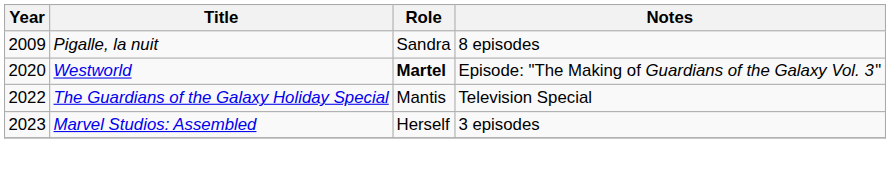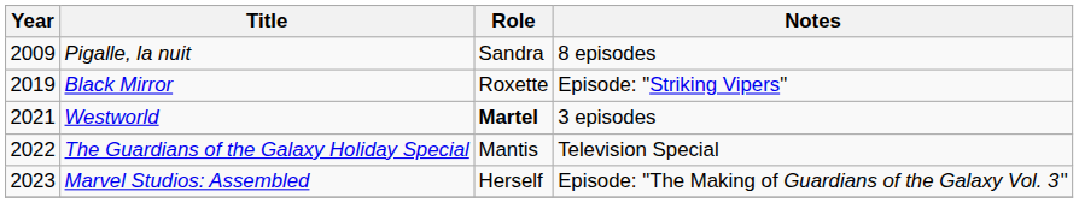+ row: 2019 | Black Mirror | Roxette | Episode: "Striking Vipers"
Westworld | Year: 2020 -> 2021
Westworld | Notes: Episode: "The Making of Guardians of the Galaxy Vol. 3 " -> 3 episodes
Marvel Studios: Assembled | Notes: 3 episodes -> Episode: "The Making of Guardians of the Galaxy Vol. 3 "
